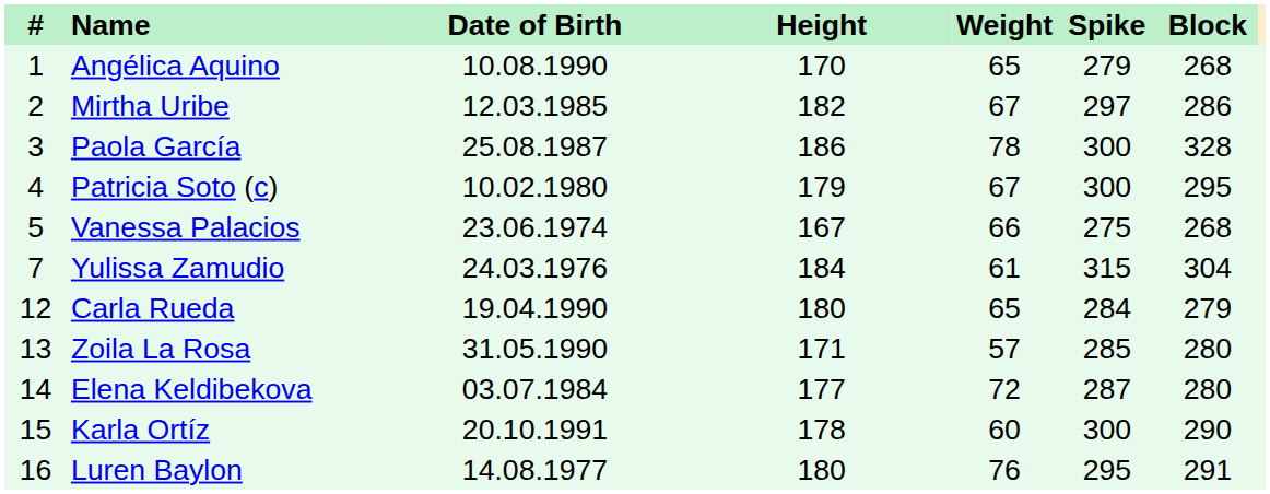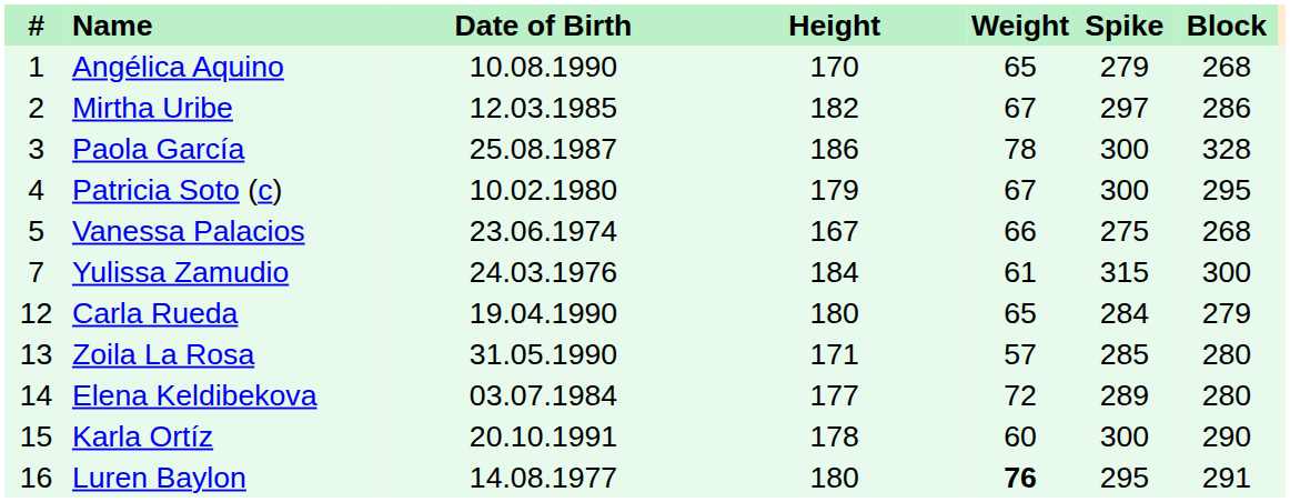Yulissa Zamudio | Block: 304 -> 300
Elena Keldibekova | Spike: 287 -> 289
Luren Baylon | Weight: normal -> bold
